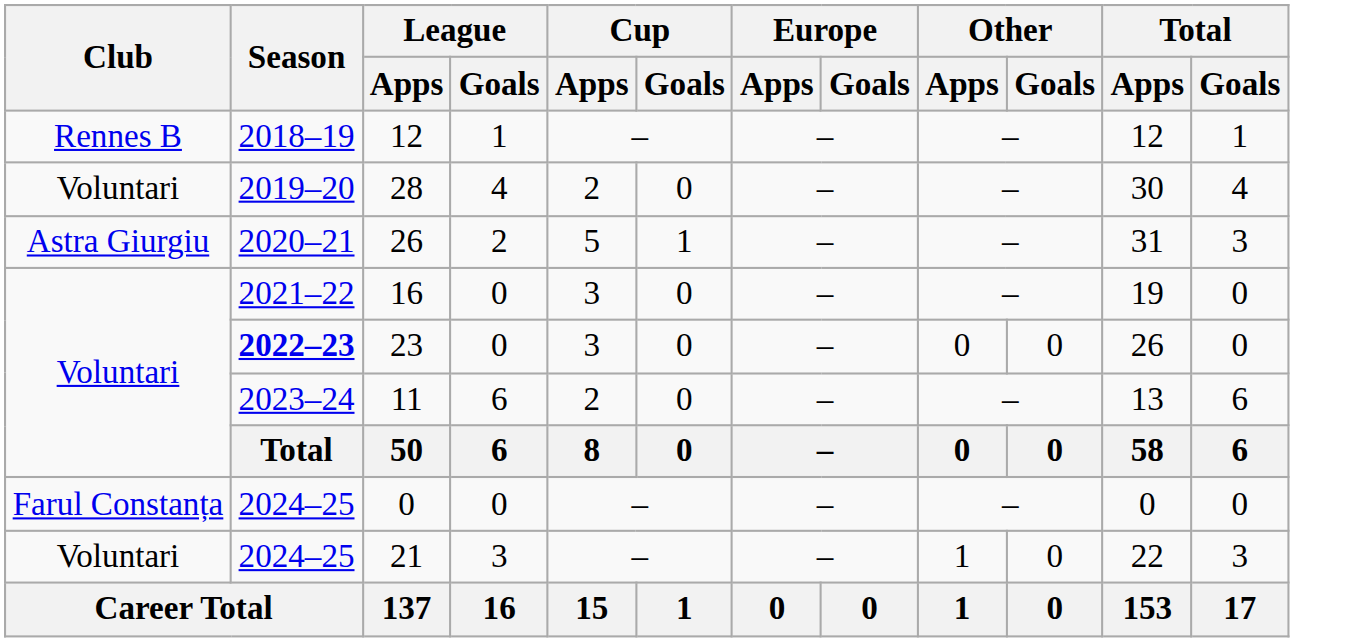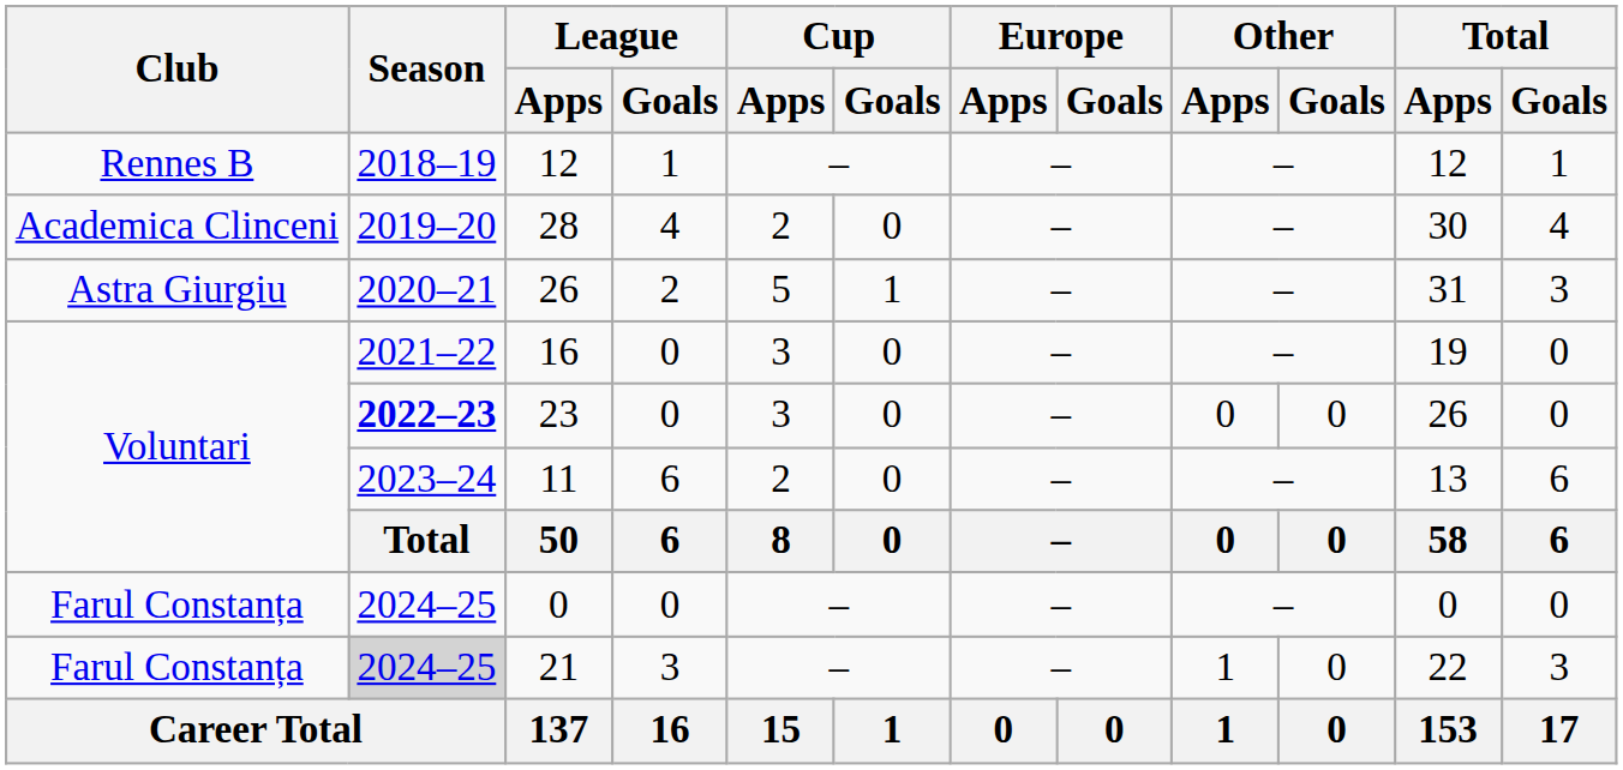28 | Club: Voluntari -> Academica Clinceni
21 | Club: Voluntari -> Farul Constanța
21 | Season: no background -> lightgrey background
